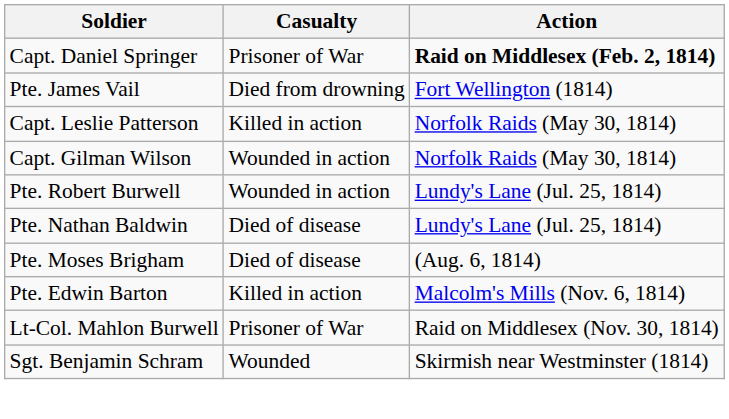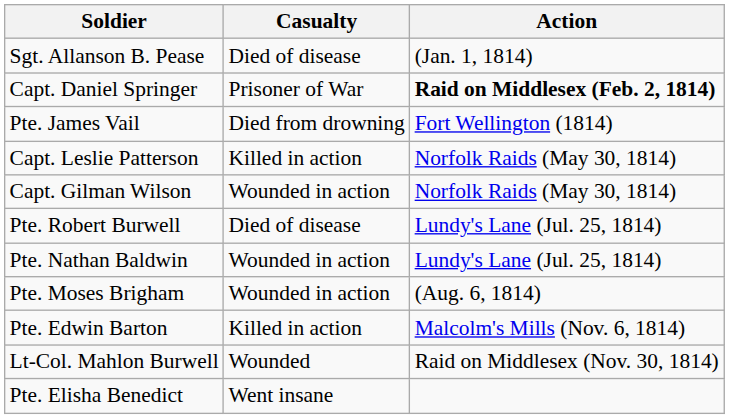+ row: Sgt. Allanson B. Pease | Died of disease | (Jan. 1, 1814)
Pte. Robert Burwell | Casualty: Wounded in action -> Died of disease
Pte. Nathan Baldwin | Casualty: Died of disease -> Wounded in action
Pte. Moses Brigham | Casualty: Died of disease -> Wounded in action
Lt-Col. Mahlon Burwell | Casualty: Prisoner of War -> Wounded
- row: Sgt. Benjamin Schram | Wounded | Skirmish near Westminster (1814)
+ row: Pte. Elisha Benedict | Went insane
